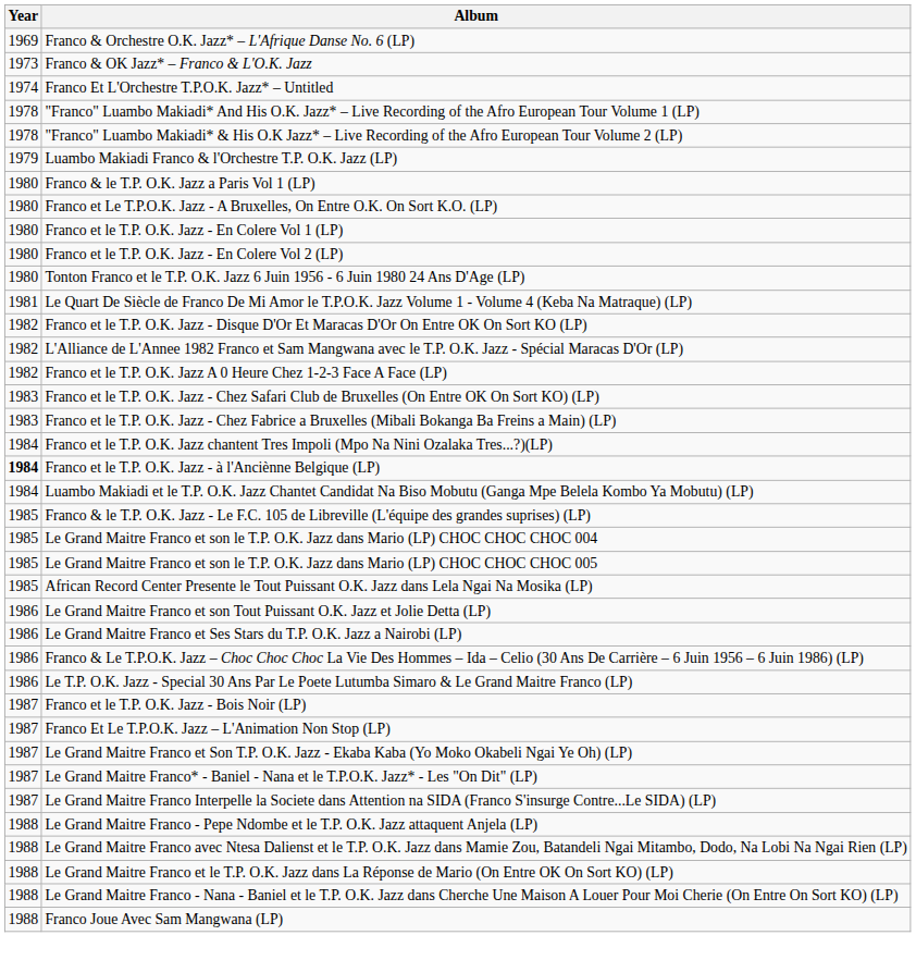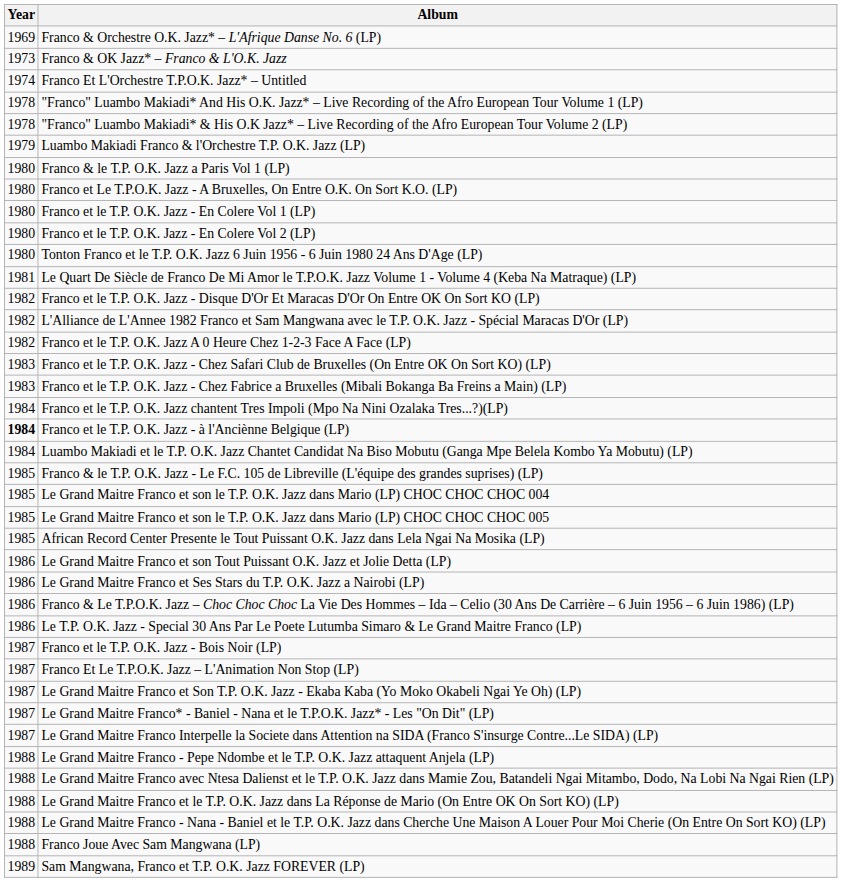+ row: 1989 | Sam Mangwana, Franco et T.P. O.K. Jazz FOREVER (LP)
